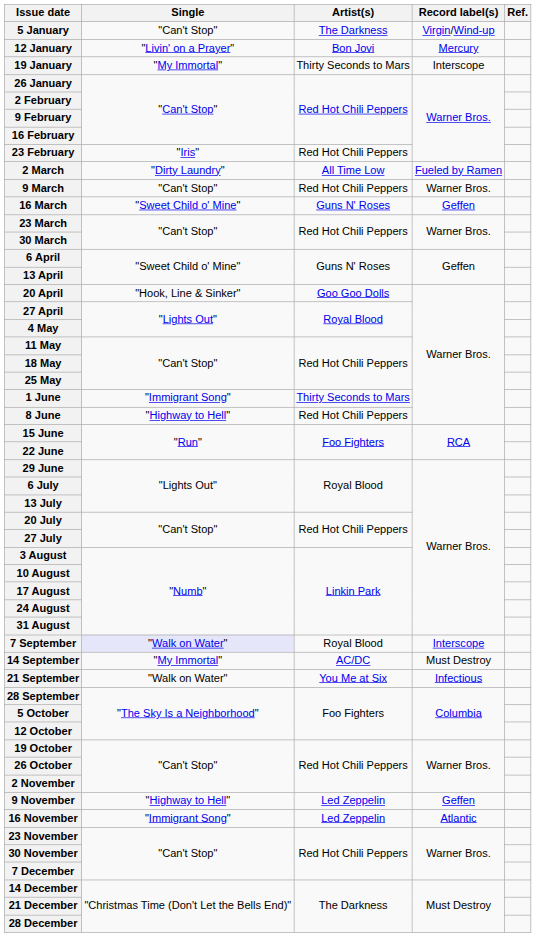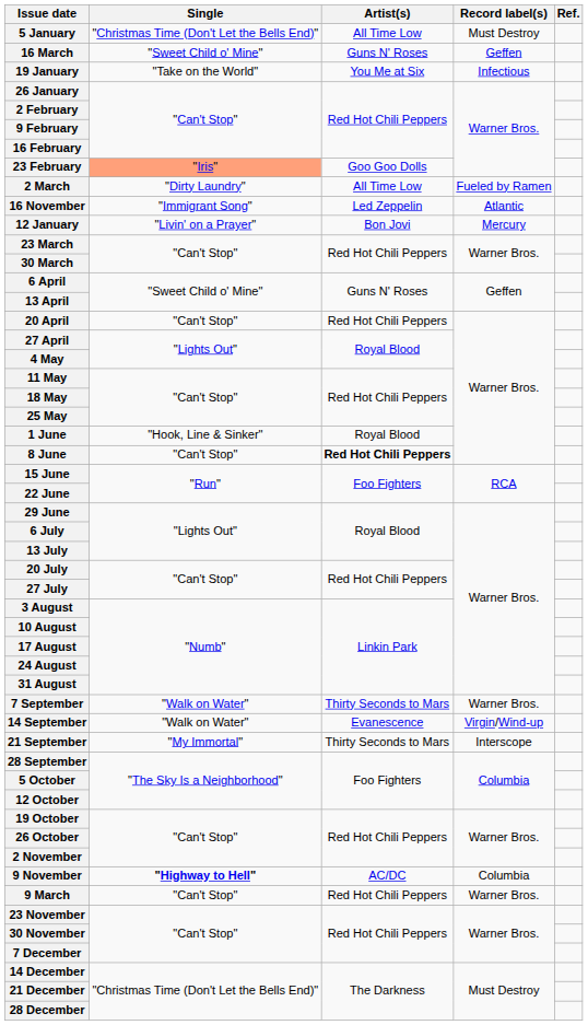5 January | Single: "Can't Stop" -> "Christmas Time (Don't Let the Bells End)"
5 January | Artist(s): The Darkness -> All Time Low
5 January | Record label(s): Virgin/Wind-up -> Must Destroy
rows swapped: 12 January <-> 16 March
19 January | Single: "My Immortal" -> "Take on the World"
19 January | Artist(s): Thirty Seconds to Mars -> You Me at Six
19 January | Record label(s): Interscope -> Infectious
23 February | Single: no background -> lightsalmon background
23 February | Artist(s): Red Hot Chili Peppers -> Goo Goo Dolls
rows swapped: 9 March <-> 16 November
20 April | Single: "Hook, Line & Sinker" -> "Can't Stop"
20 April | Artist(s): Goo Goo Dolls -> Red Hot Chili Peppers
1 June | Single: "Immigrant Song" -> "Hook, Line & Sinker"
1 June | Artist(s): Thirty Seconds to Mars -> Royal Blood
8 June | Single: "Highway to Hell" -> "Can't Stop"
8 June | Artist(s): normal -> bold
7 September | Single: lavender background -> no background
7 September | Artist(s): Royal Blood -> Thirty Seconds to Mars
7 September | Record label(s): Interscope -> Warner Bros.
14 September | Single: "My Immortal" -> "Walk on Water"
14 September | Artist(s): AC/DC -> Evanescence
14 September | Record label(s): Must Destroy -> Virgin/Wind-up
21 September | Single: "Walk on Water" -> "My Immortal"
21 September | Artist(s): You Me at Six -> Thirty Seconds to Mars
21 September | Record label(s): Infectious -> Interscope
9 November | Single: normal -> bold
9 November | Artist(s): Led Zeppelin -> AC/DC
9 November | Record label(s): Geffen -> Columbia
